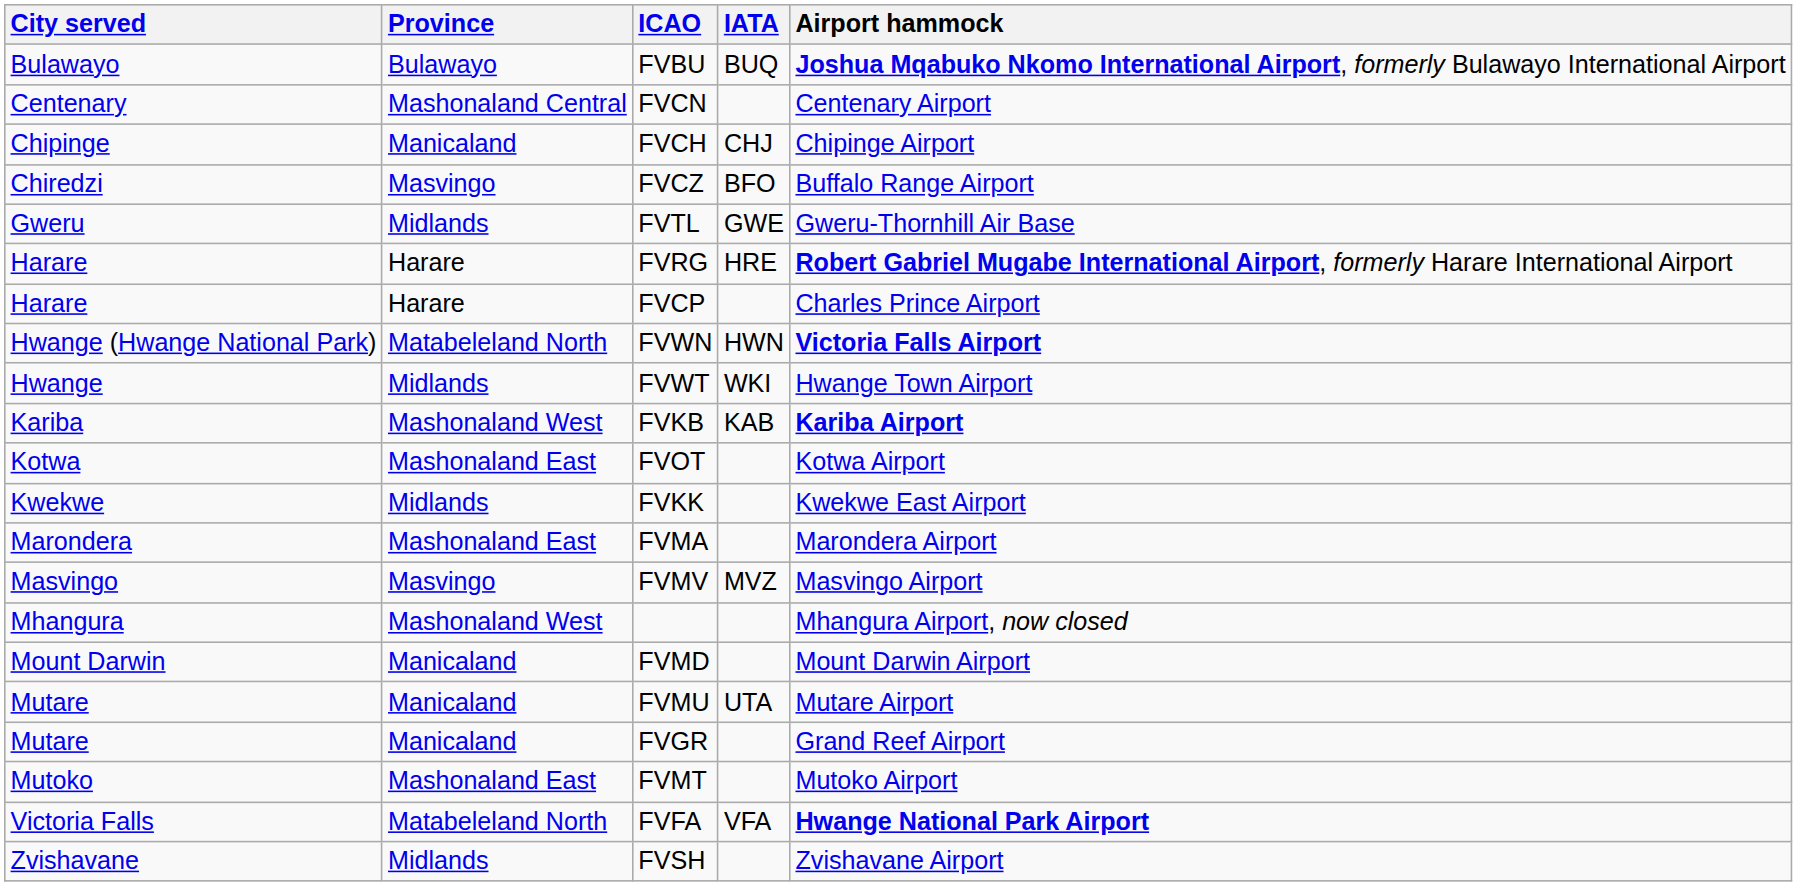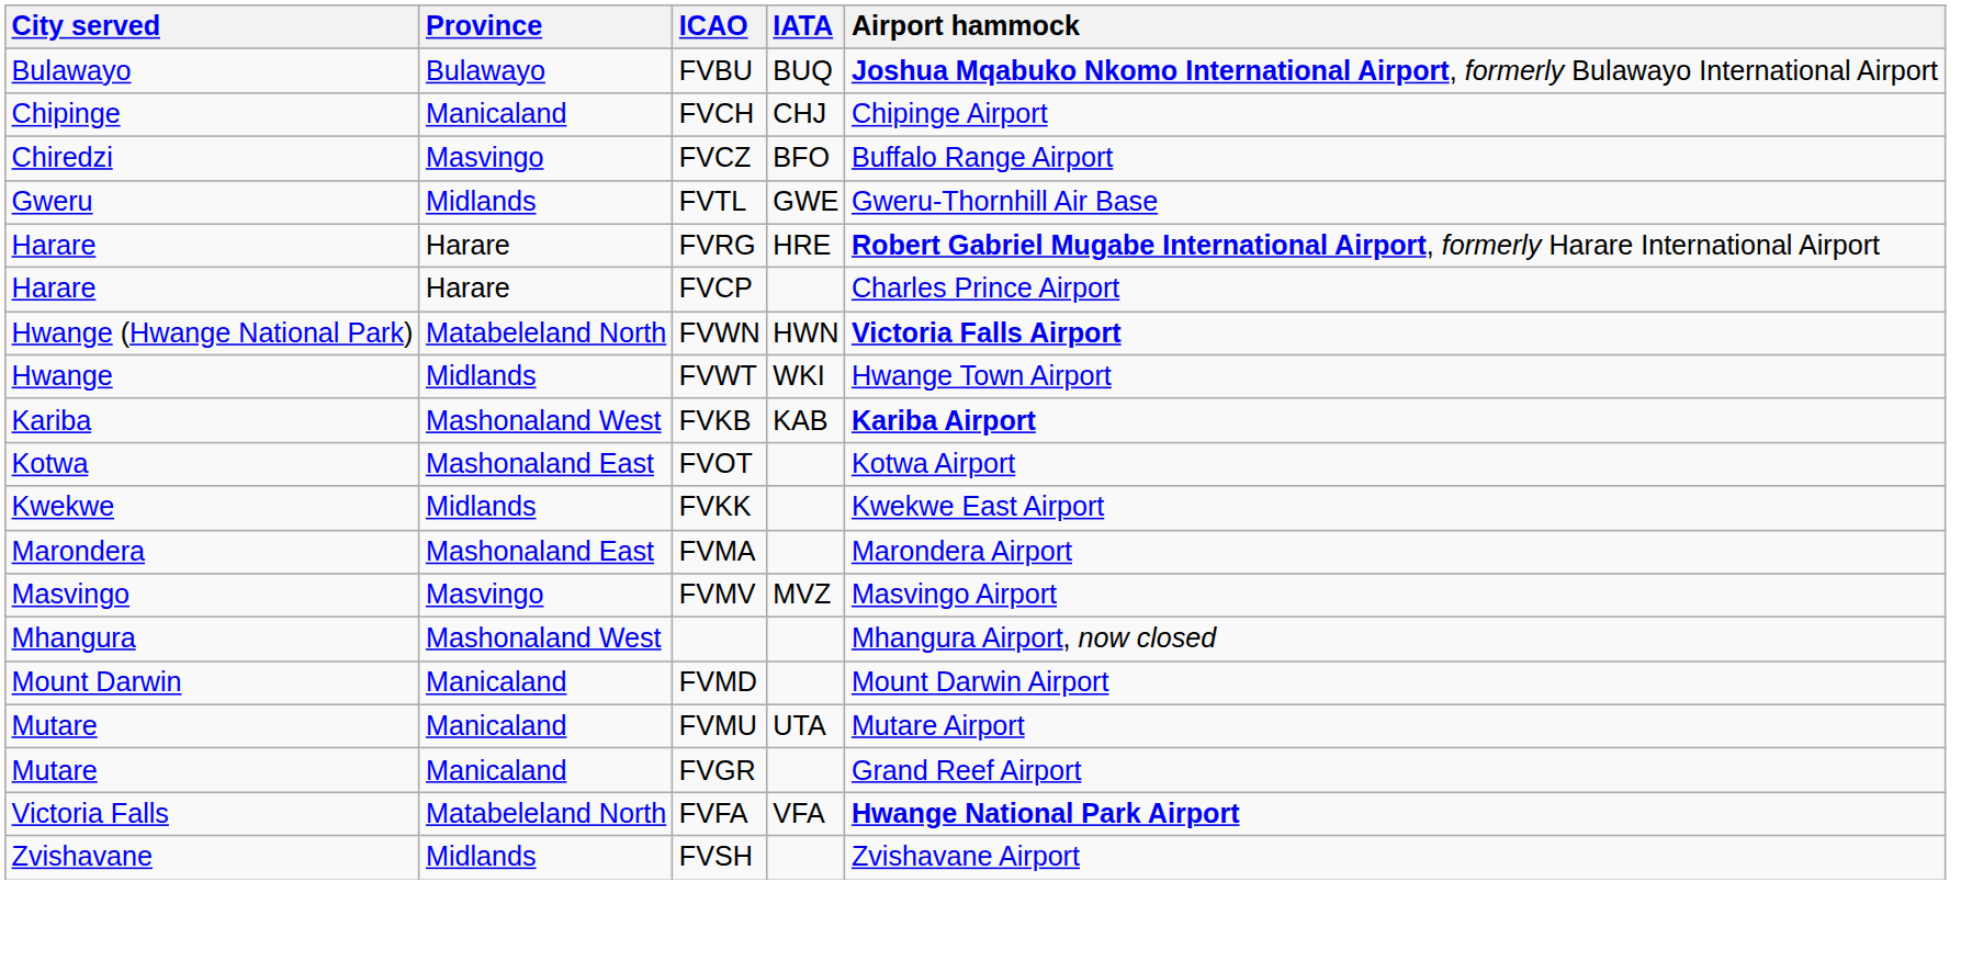- row: Centenary | Mashonaland Central | FVCN | Centenary Airport
- row: Mutoko | Mashonaland East | FVMT | Mutoko Airport
